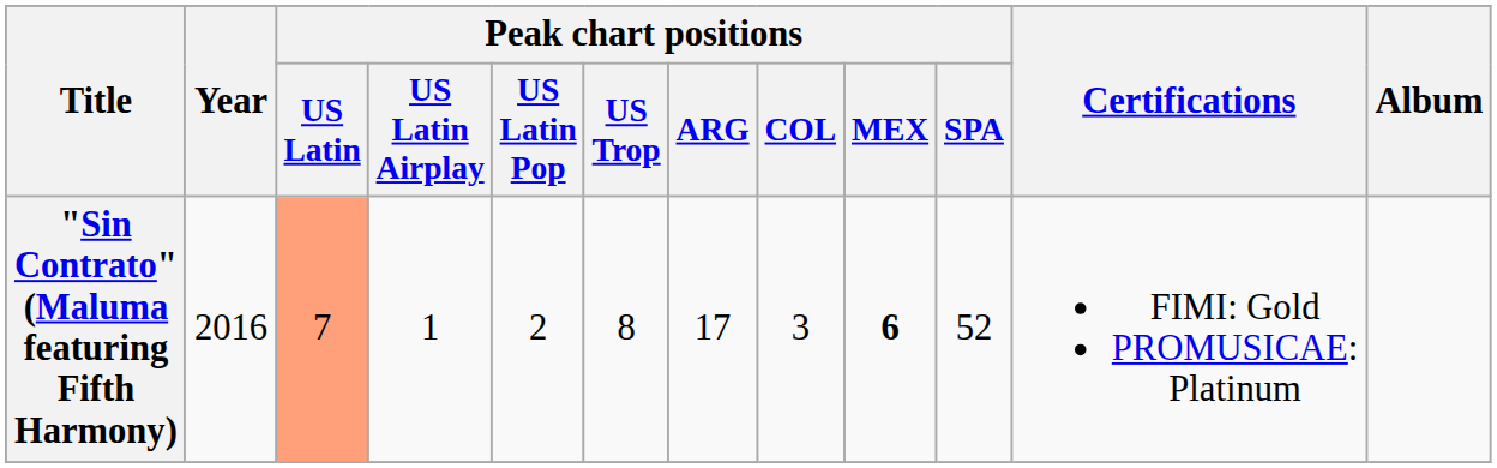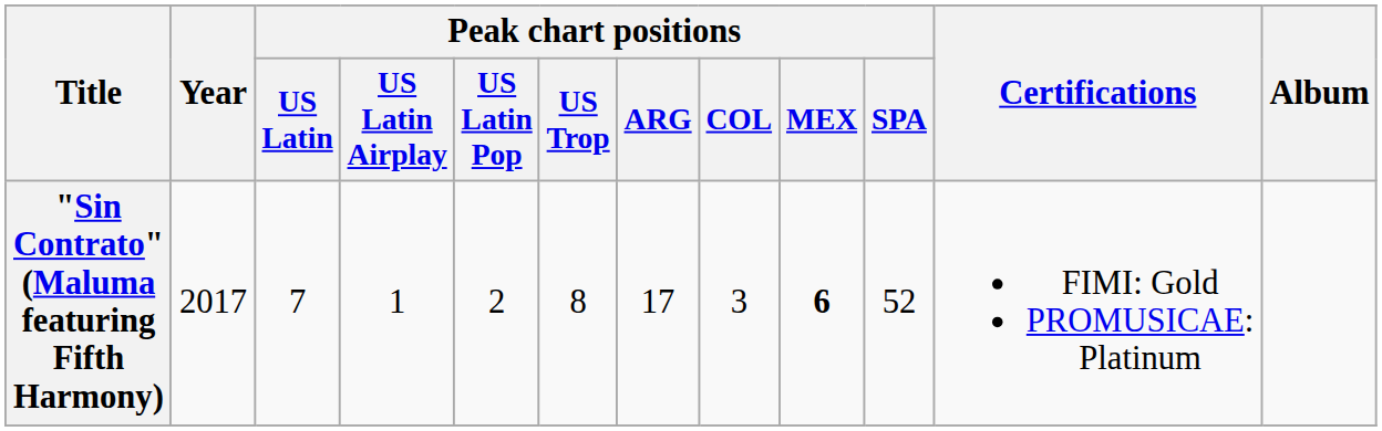"Sin Contrato" (Maluma featuring Fifth Harmony) | Year: 2016 -> 2017
"Sin Contrato" (Maluma featuring Fifth Harmony) | Peak chart positions / US Latin: lightsalmon background -> no background
